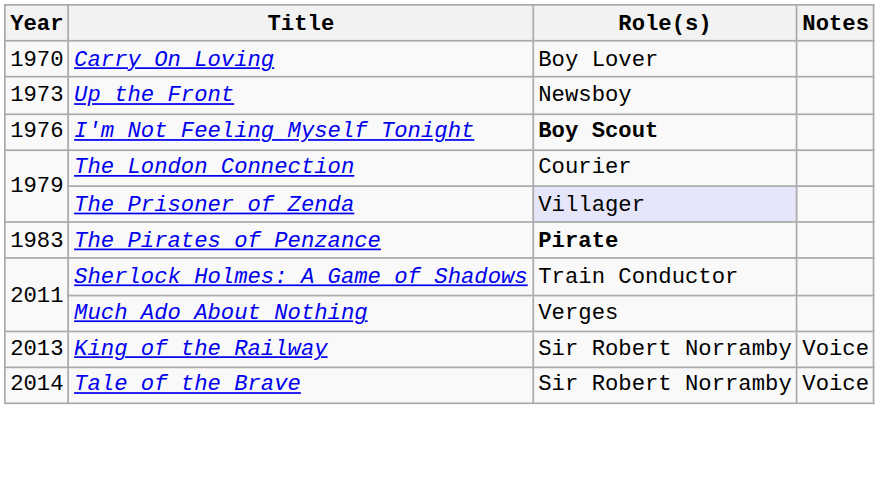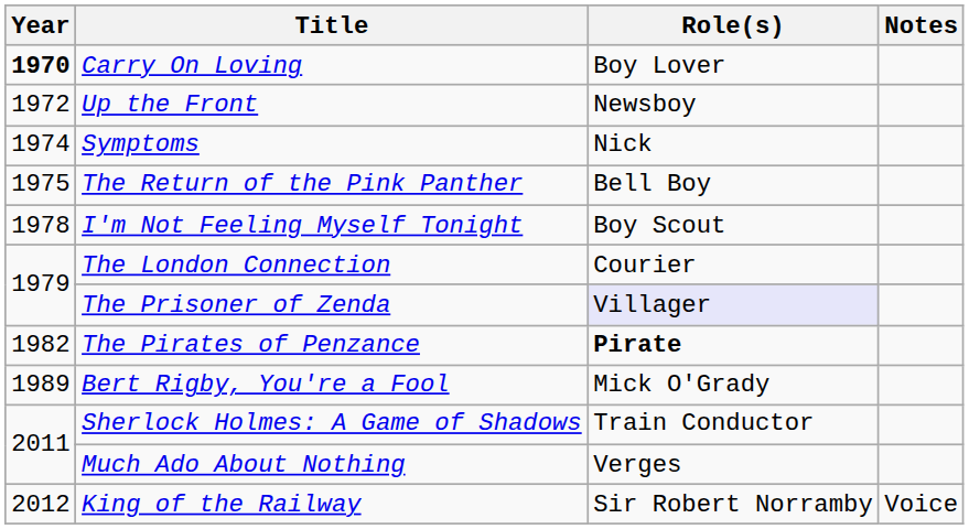Carry On Loving | Year: normal -> bold
Up the Front | Year: 1973 -> 1972
+ row: 1974 | Symptoms | Nick
+ row: 1975 | The Return of the Pink Panther | Bell Boy
I'm Not Feeling Myself Tonight | Year: 1976 -> 1978
I'm Not Feeling Myself Tonight | Role(s): bold -> normal
The Pirates of Penzance | Year: 1983 -> 1982
+ row: 1989 | Bert Rigby, You're a Fool | Mick O'Grady
King of the Railway | Year: 2013 -> 2012
- row: 2014 | Tale of the Brave | Sir Robert Norramby | Voice
